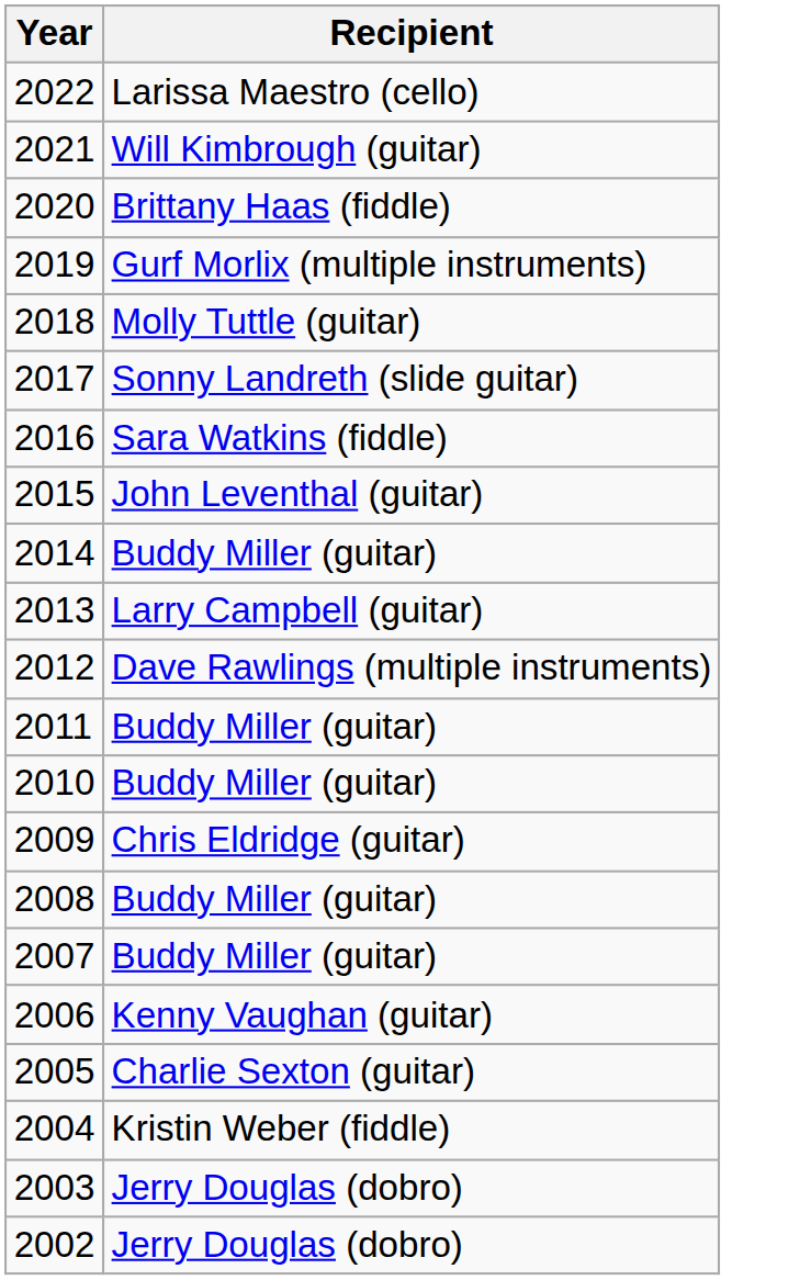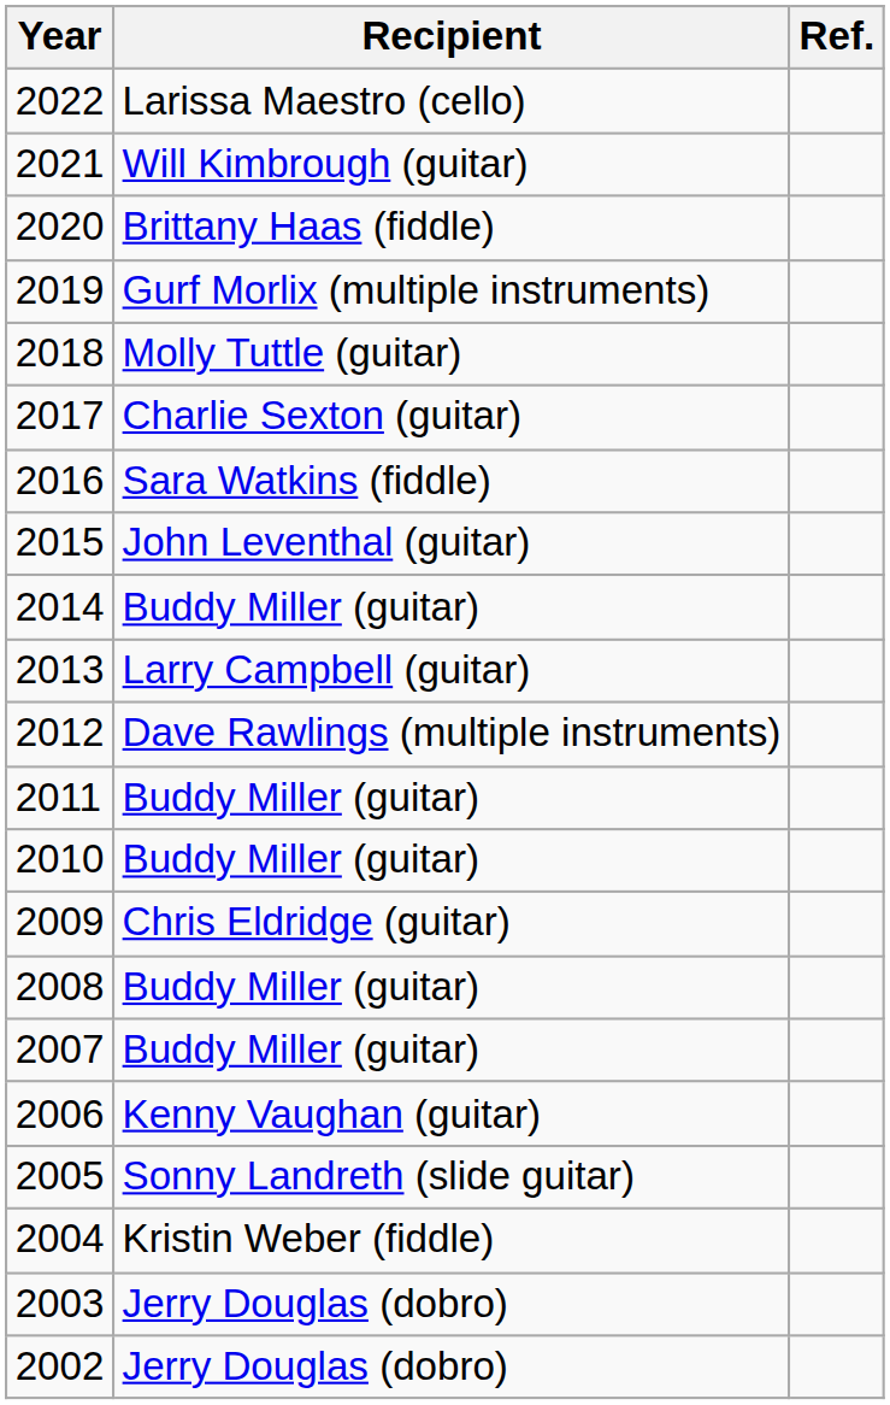+ column: Ref.
2017 | Recipient: Sonny Landreth (slide guitar) -> Charlie Sexton (guitar)
2005 | Recipient: Charlie Sexton (guitar) -> Sonny Landreth (slide guitar)
